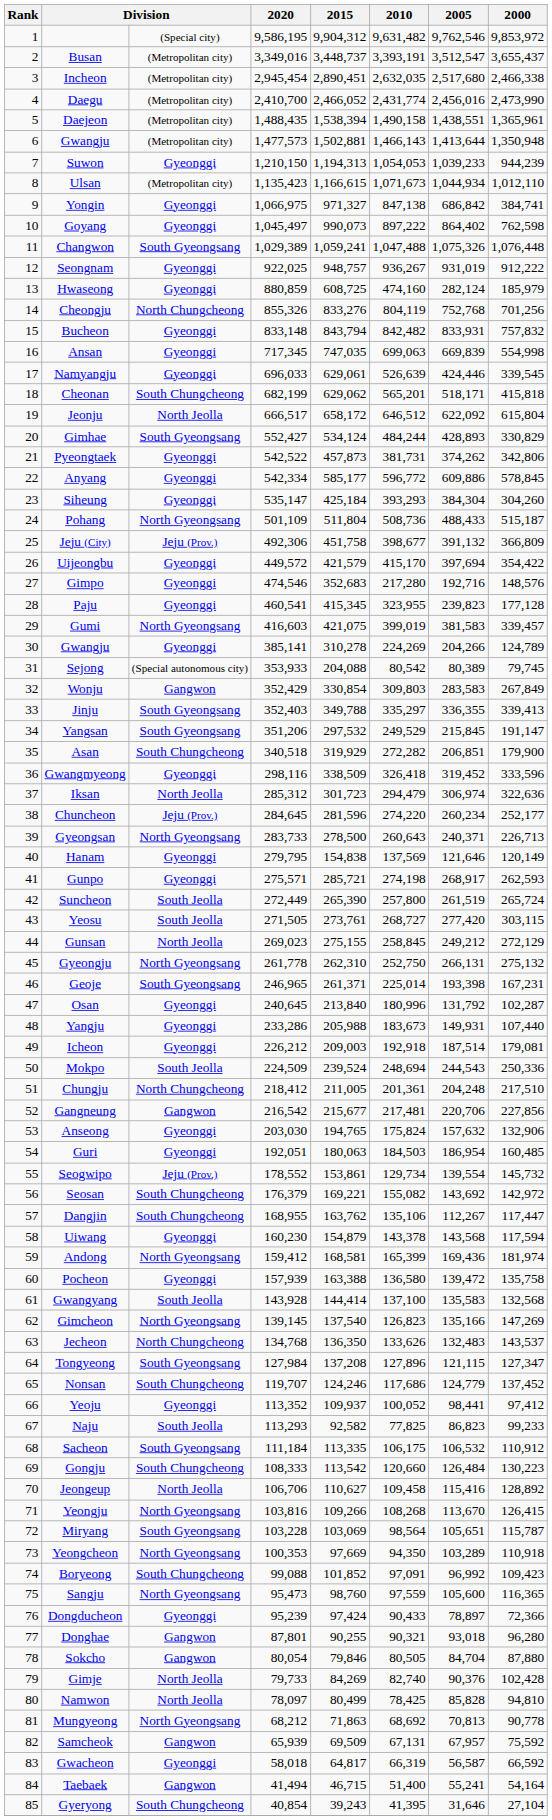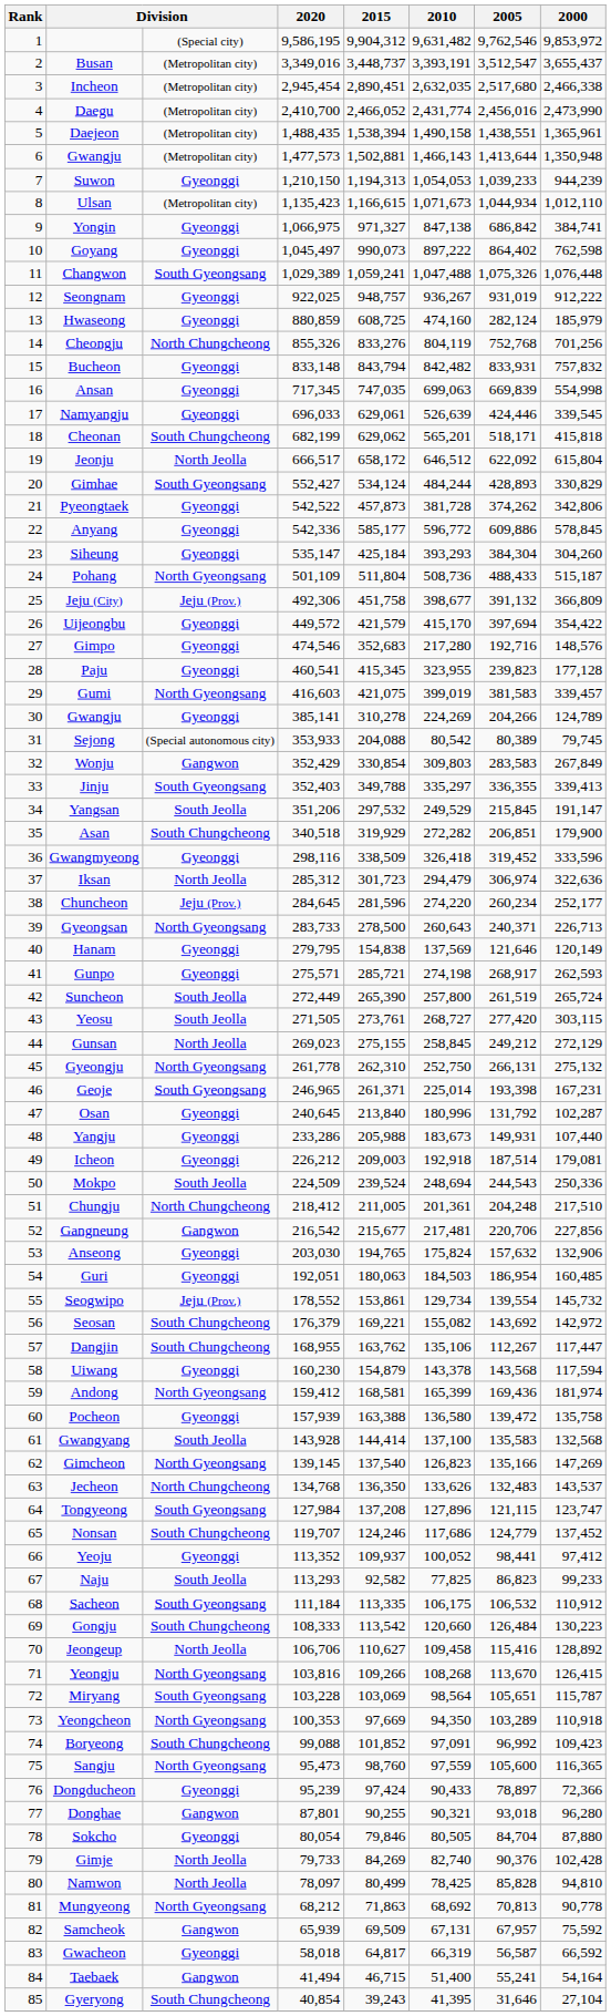Pyeongtaek | 2010: 381,731 -> 381,728
Anyang | 2020: 542,334 -> 542,336
Yangsan | column 3: South Gyeongsang -> South Jeolla
Tongyeong | 2000: 127,347 -> 123,747
Sokcho | column 3: Gangwon -> Gyeonggi
